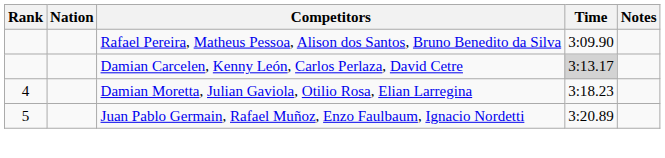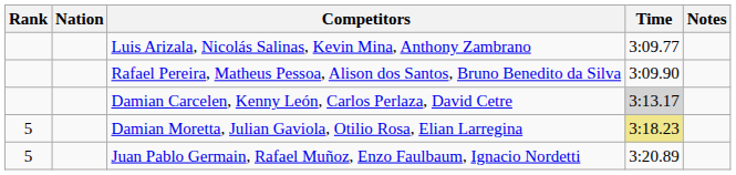+ row: Luis Arizala, Nicolás Salinas, Kevin Mina, Anthony Zambrano | 3:09.77
Damian Moretta, Julian Gaviola, Otilio Rosa, Elian Larregina | Rank: 4 -> 5
Damian Moretta, Julian Gaviola, Otilio Rosa, Elian Larregina | Time: no background -> khaki background
